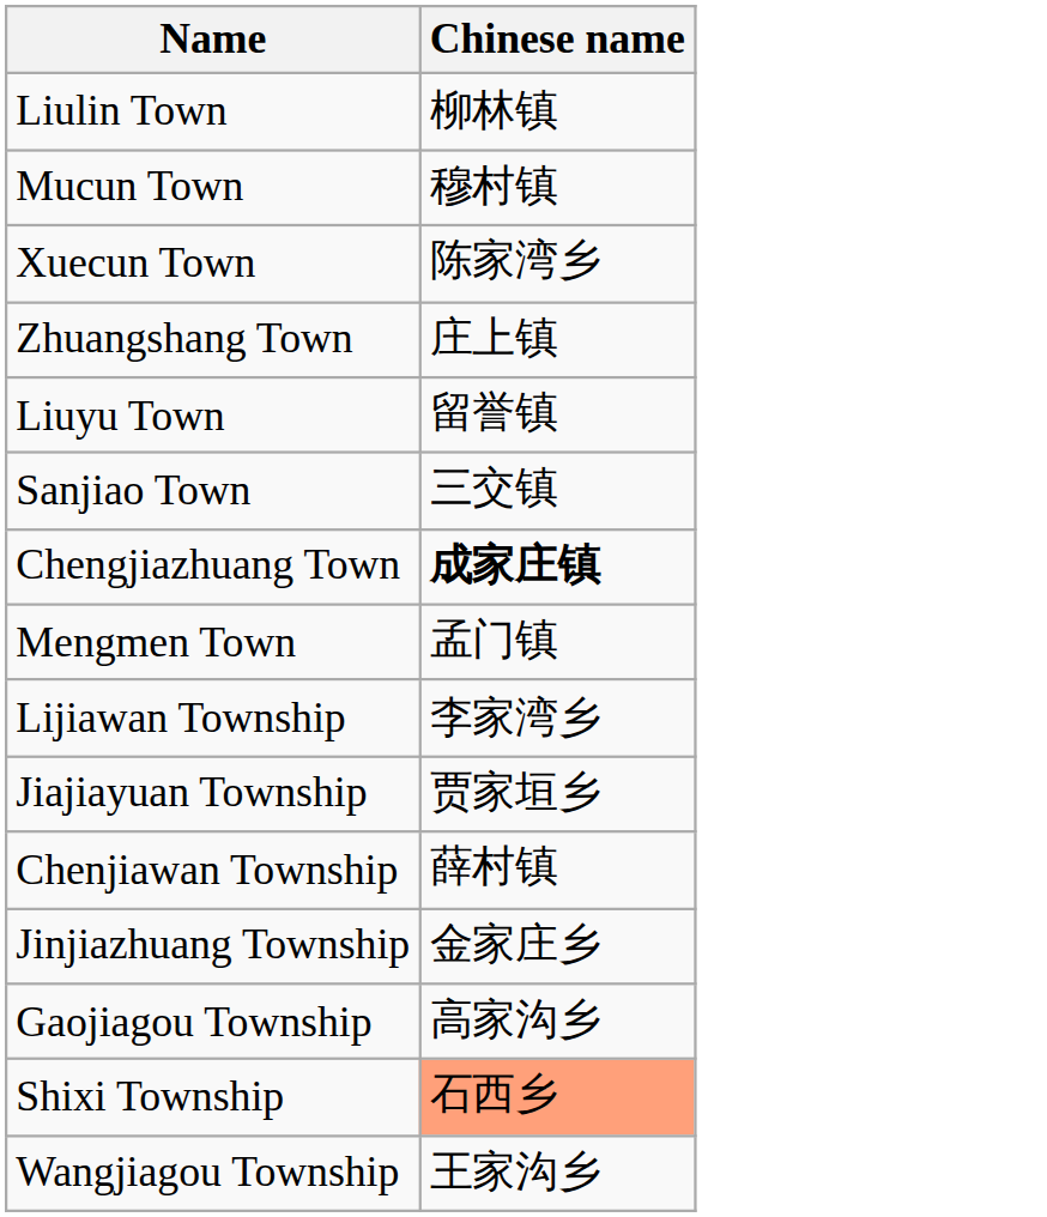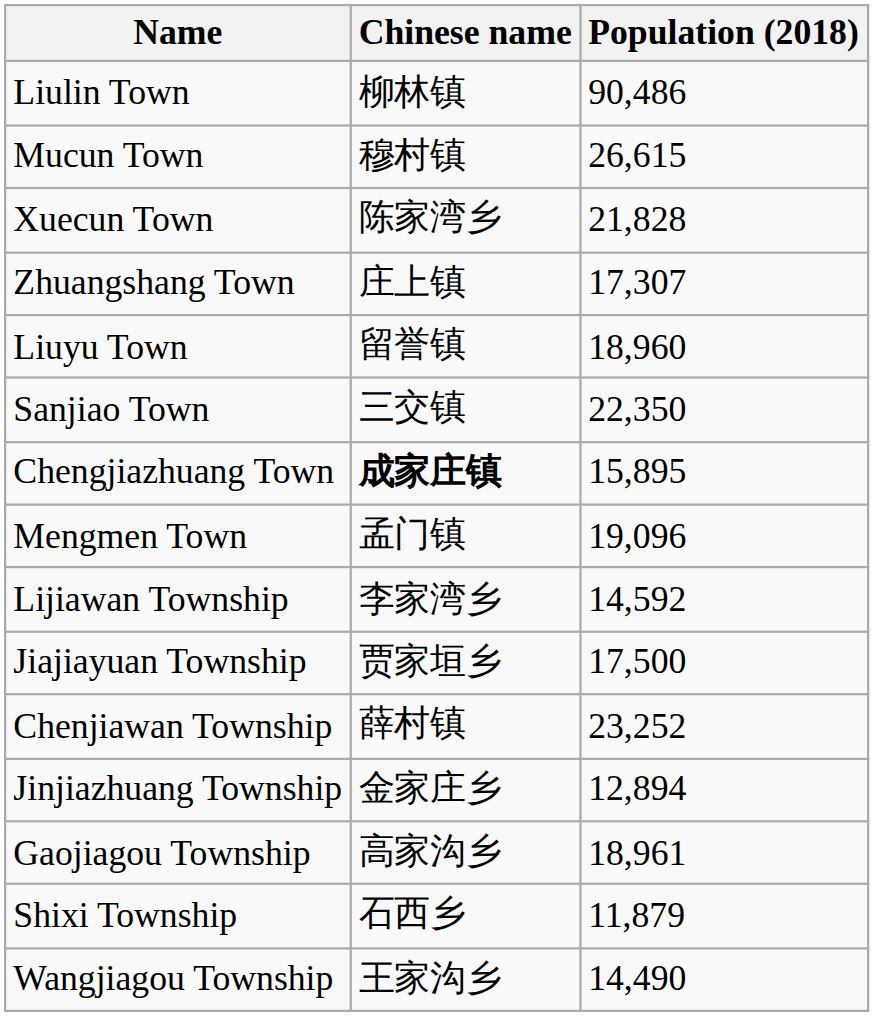+ column: Population (2018) | 90,486 | 26,615 | 21,828 | 17,307 | 18,960 | 22,350 | 15,895 | 19,096 | 14,592 | 17,500 | 23,252 | 12,894 | 18,961 | 11,879 | 14,490
Shixi Township | Chinese name: lightsalmon background -> no background
